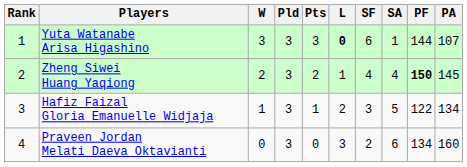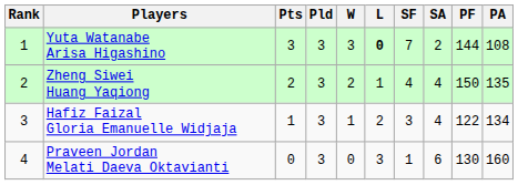columns swapped: Pts <-> W
Yuta Watanabe Arisa Higashino | SF: 6 -> 7
Yuta Watanabe Arisa Higashino | SA: 1 -> 2
Yuta Watanabe Arisa Higashino | PA: 107 -> 108
Zheng Siwei Huang Yaqiong | PF: bold -> normal
Zheng Siwei Huang Yaqiong | PA: 145 -> 135
Hafiz Faizal Gloria Emanuelle Widjaja | SA: 5 -> 4
Praveen Jordan Melati Daeva Oktavianti | SF: 2 -> 1
Praveen Jordan Melati Daeva Oktavianti | PF: 134 -> 130
